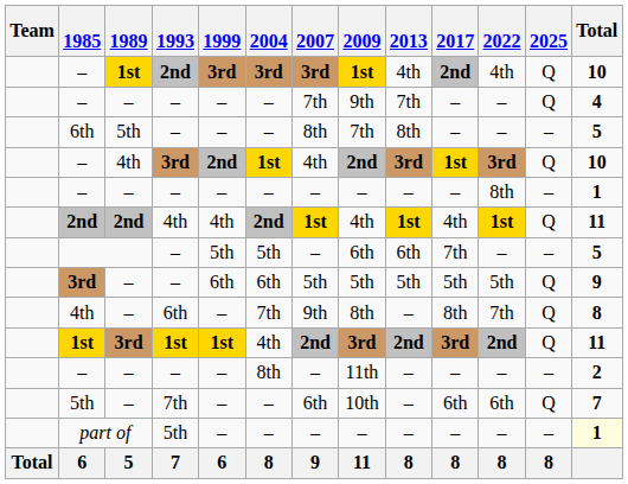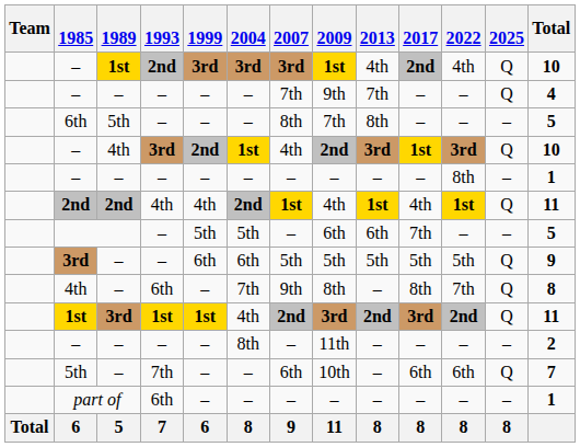part of | 1993: 5th -> 6th
part of | Total: lightyellow background -> no background
